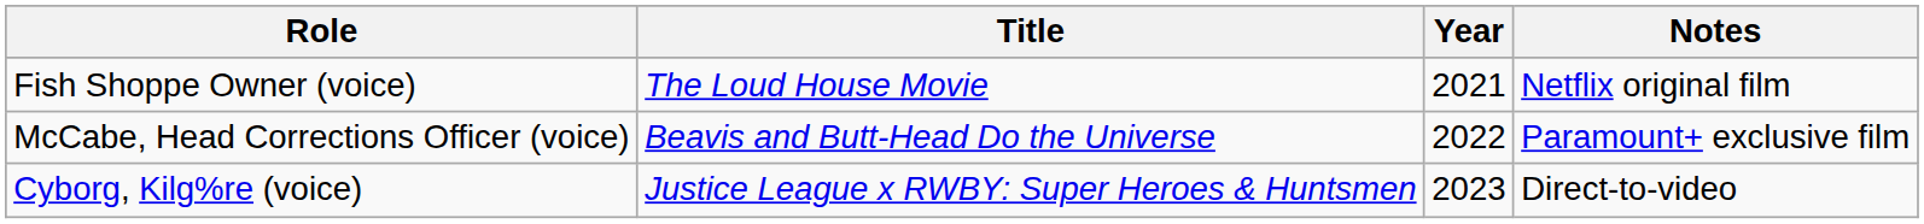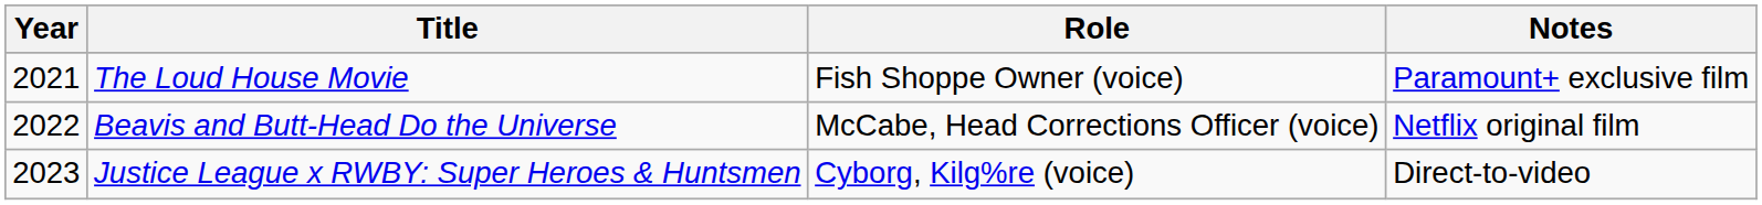columns swapped: Year <-> Role
The Loud House Movie | Notes: Netflix original film -> Paramount+ exclusive film
Beavis and Butt-Head Do the Universe | Notes: Paramount+ exclusive film -> Netflix original film
